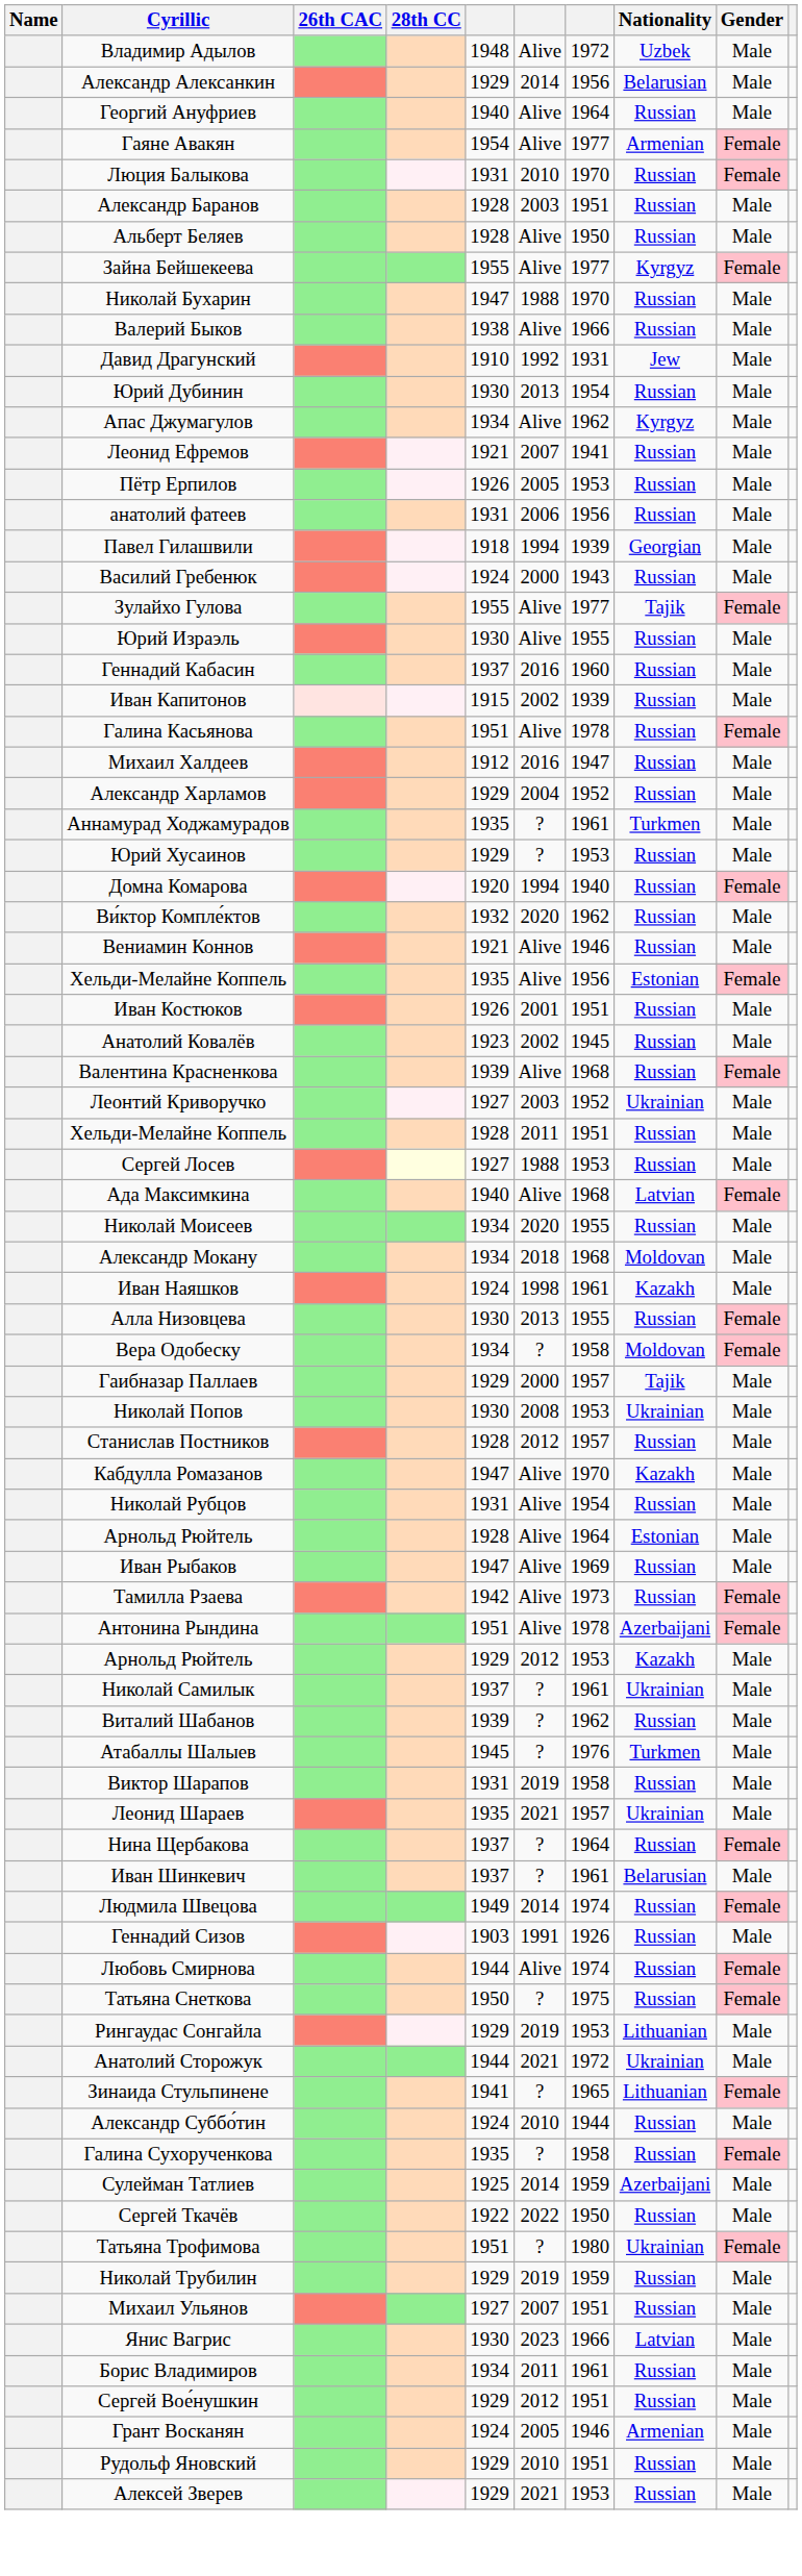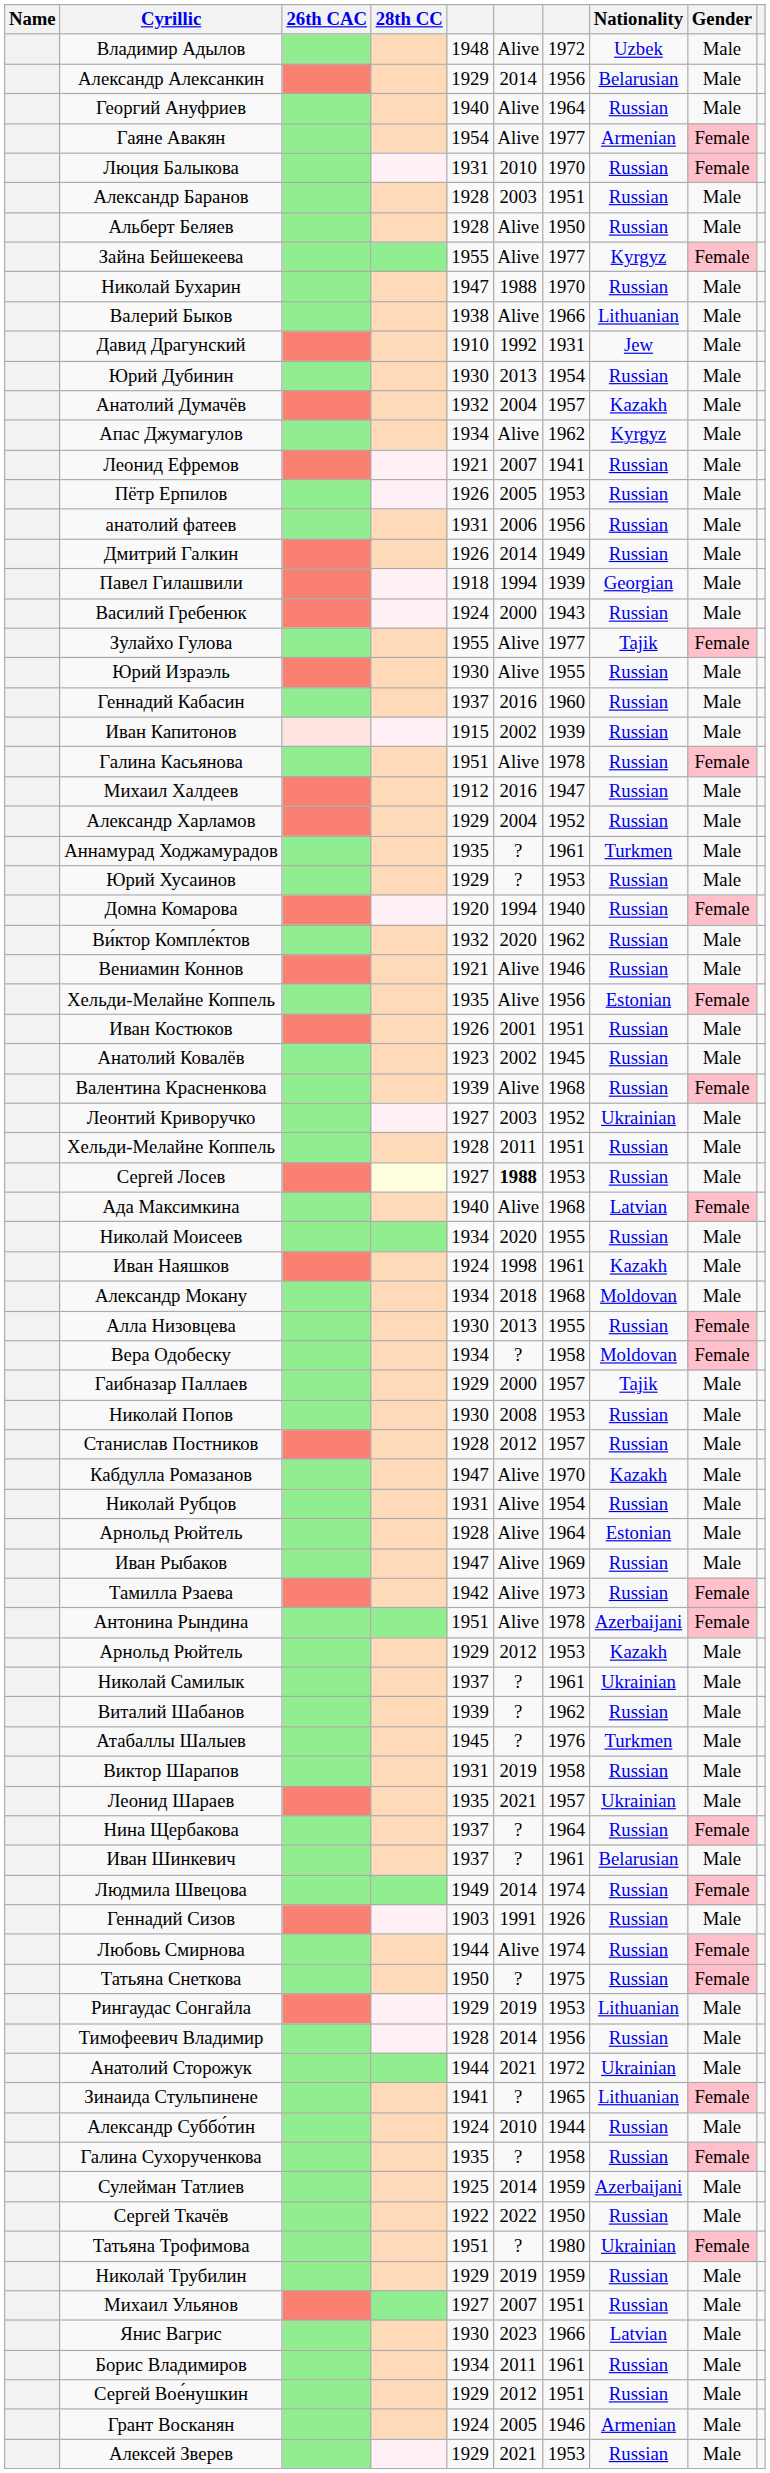Валерий Быков | Nationality: Russian -> Lithuanian
+ row: Анатолий Думачёв | 1932 | 2004 | 1957 | Kazakh | Male
+ row: Дмитрий Галкин | 1926 | 2014 | 1949 | Russian | Male
Сергей Лосев | column 6: normal -> bold
rows swapped: Александр Мокану <-> Иван Наяшков
Николай Попов | Nationality: Ukrainian -> Russian
+ row: Тимофеевич Владимир | 1928 | 2014 | 1956 | Russian | Male
- row: Рудольф Яновский | 1929 | 2010 | 1951 | Russian | Male
